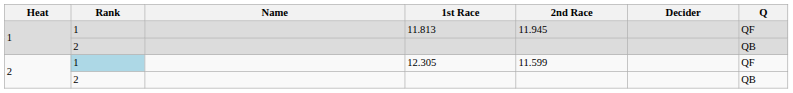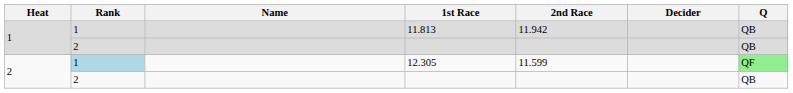11.813 | 2nd Race: 11.945 -> 11.942
11.813 | Q: QF -> QB
12.305 | Q: no background -> lightgreen background
